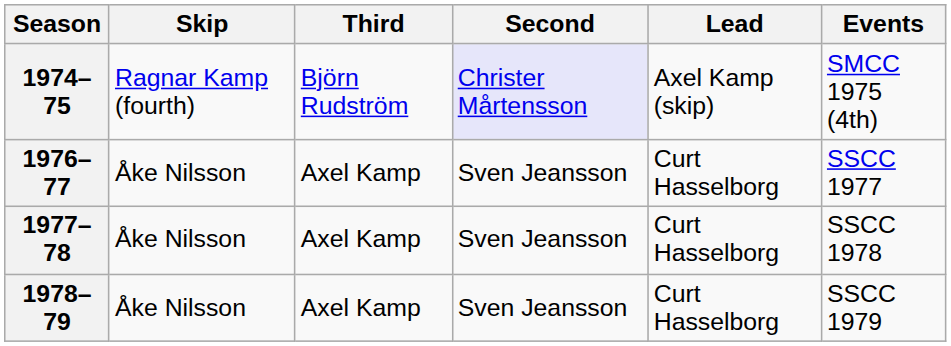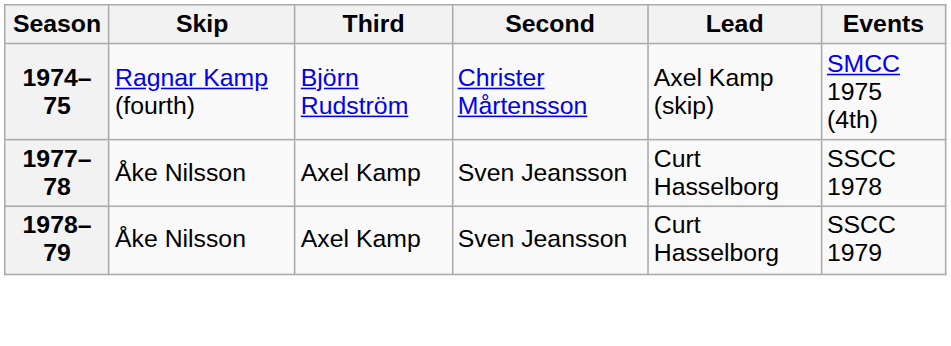1974–75 | Second: lavender background -> no background
- row: 1976–77 | Åke Nilsson | Axel Kamp | Sven Jeansson | Curt Hasselborg | SSCC 1977
